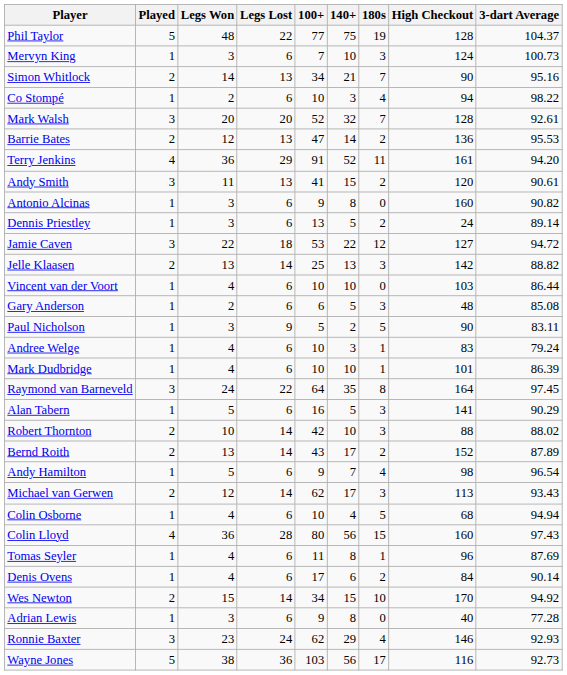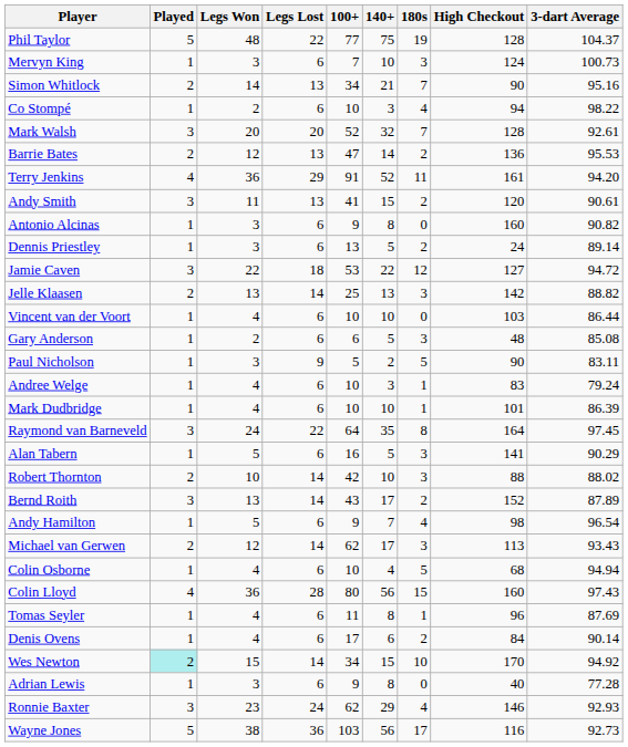Bernd Roith | Played: 2 -> 3
Wes Newton | Played: no background -> paleturquoise background
